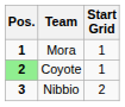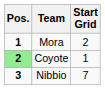Mora | Start Grid: 1 -> 2
Nibbio | Start Grid: 2 -> 7
